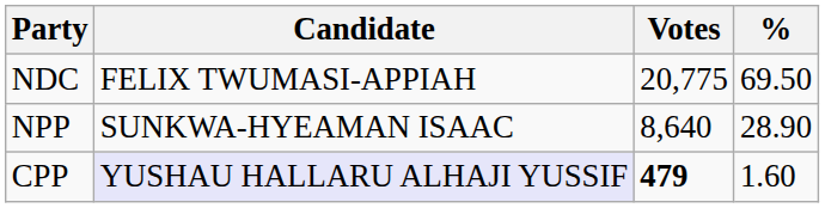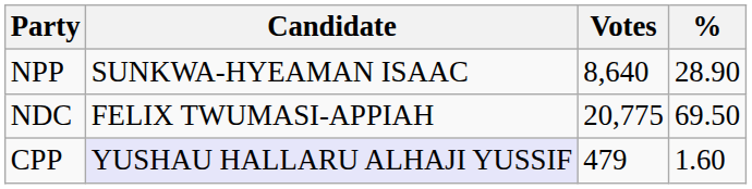rows swapped: NDC <-> NPP
CPP | Votes: bold -> normal
